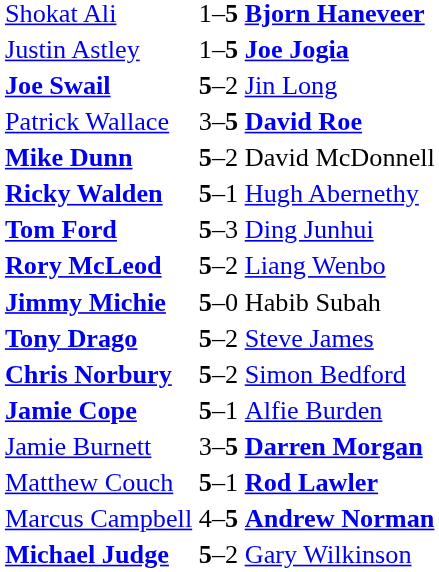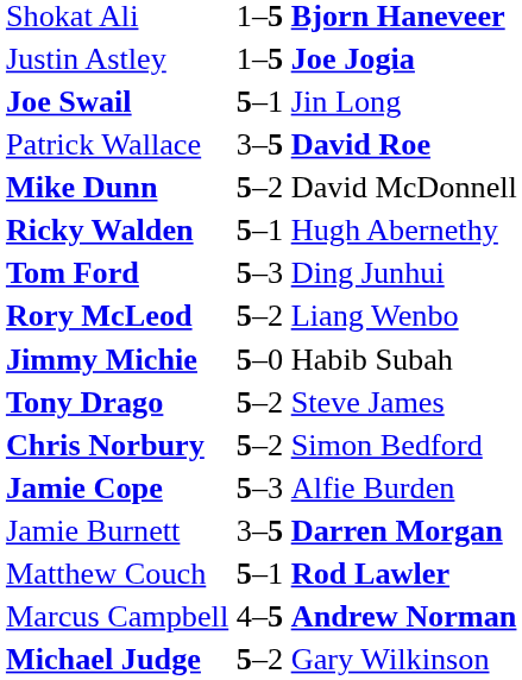Joe Swail | column 2: 5–2 -> 5–1
Jamie Cope | column 2: 5–1 -> 5–3
